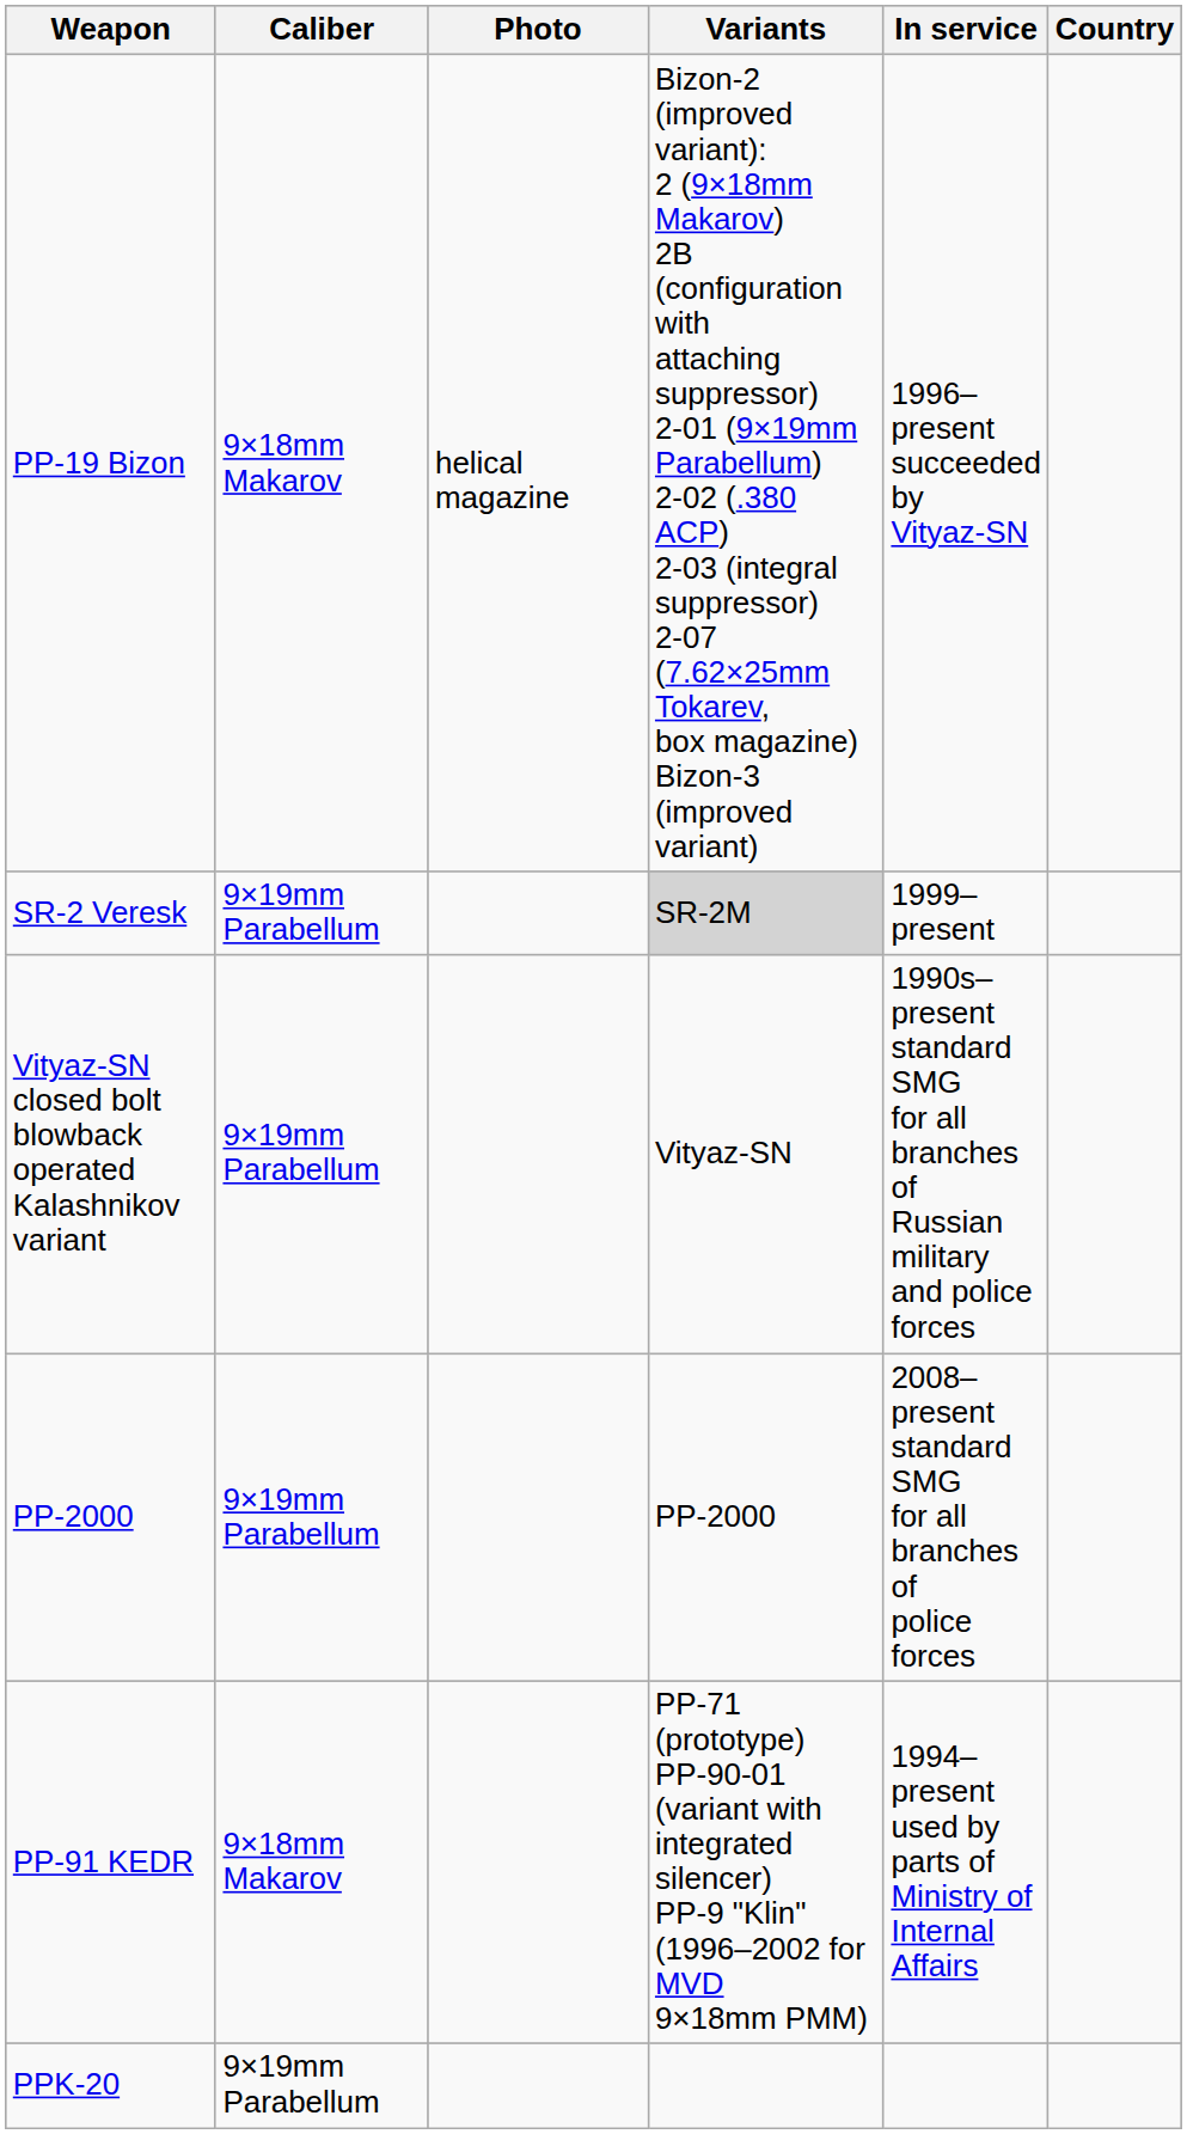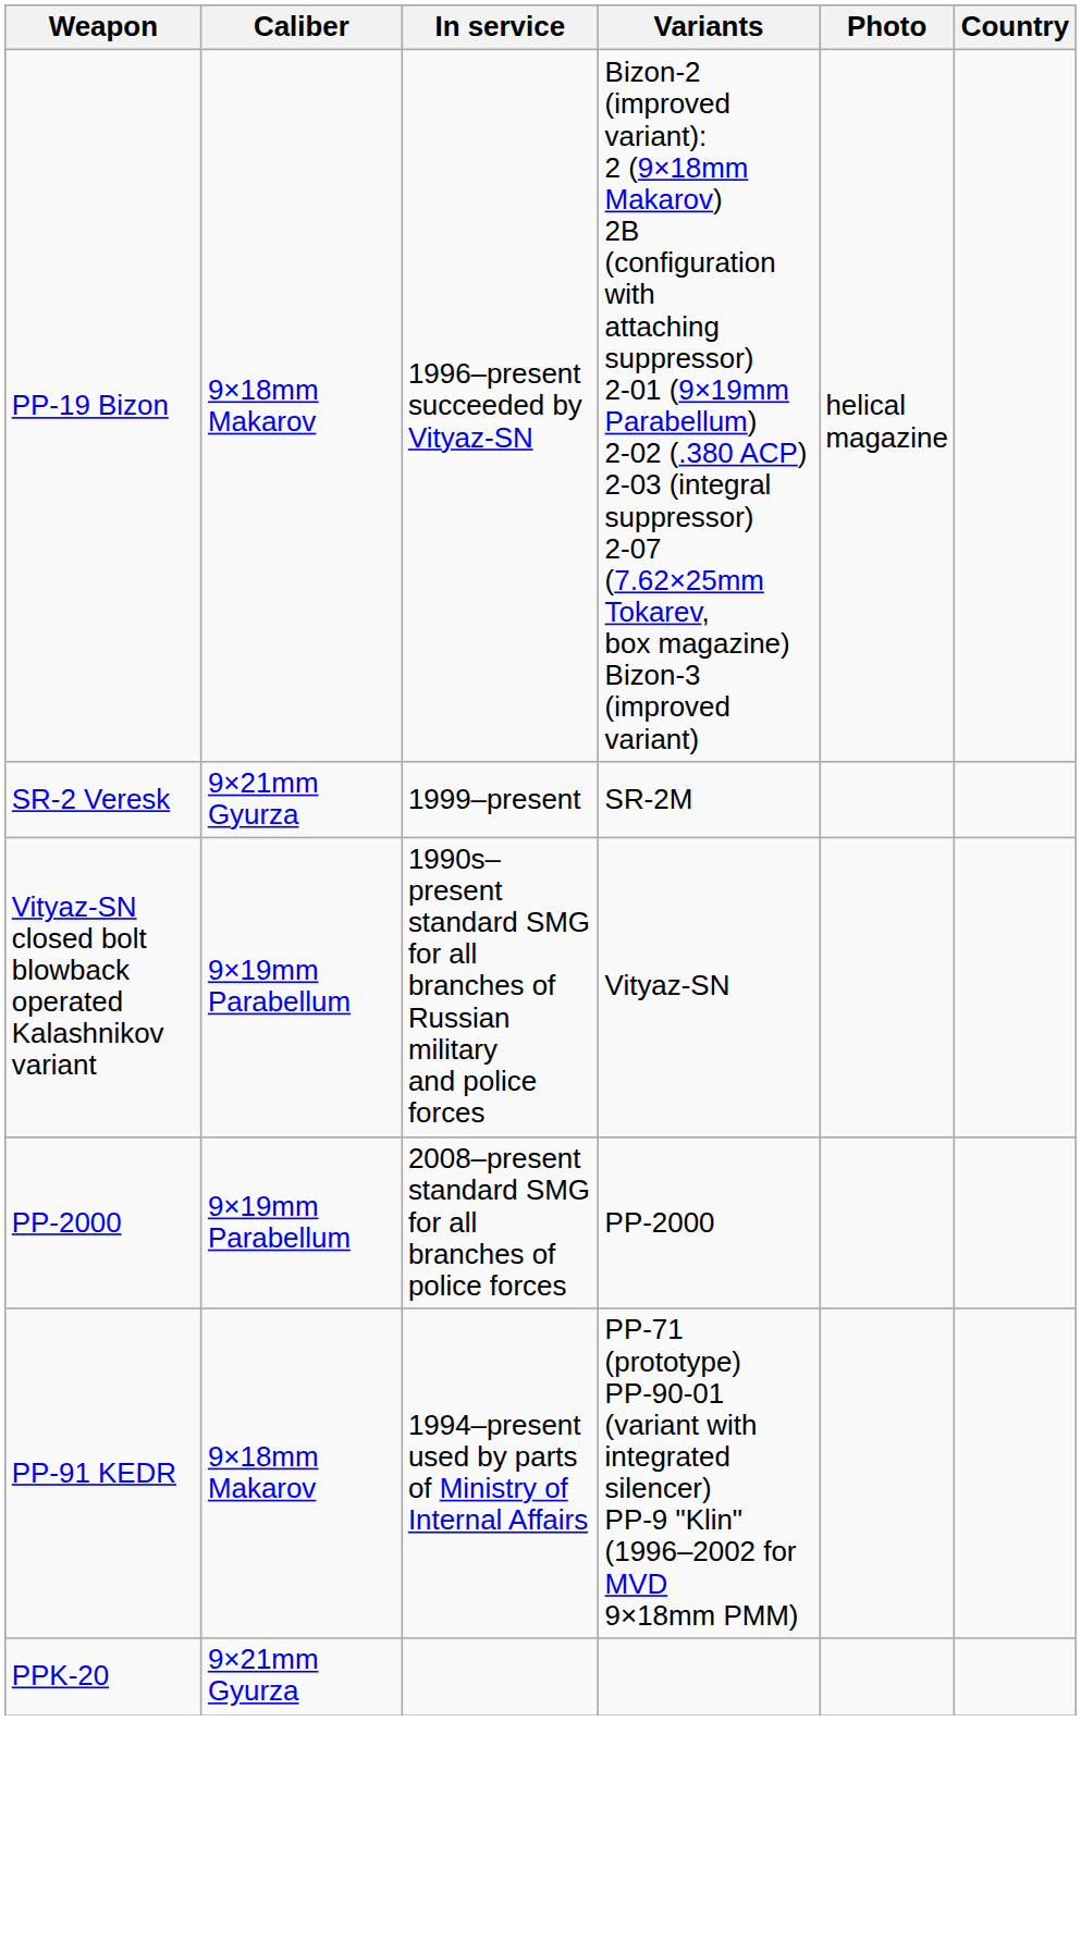columns swapped: In service <-> Photo
SR-2 Veresk | Caliber: 9×19mm Parabellum -> 9×21mm Gyurza
SR-2 Veresk | Variants: lightgrey background -> no background
PPK-20 | Caliber: 9×19mm Parabellum -> 9×21mm Gyurza
